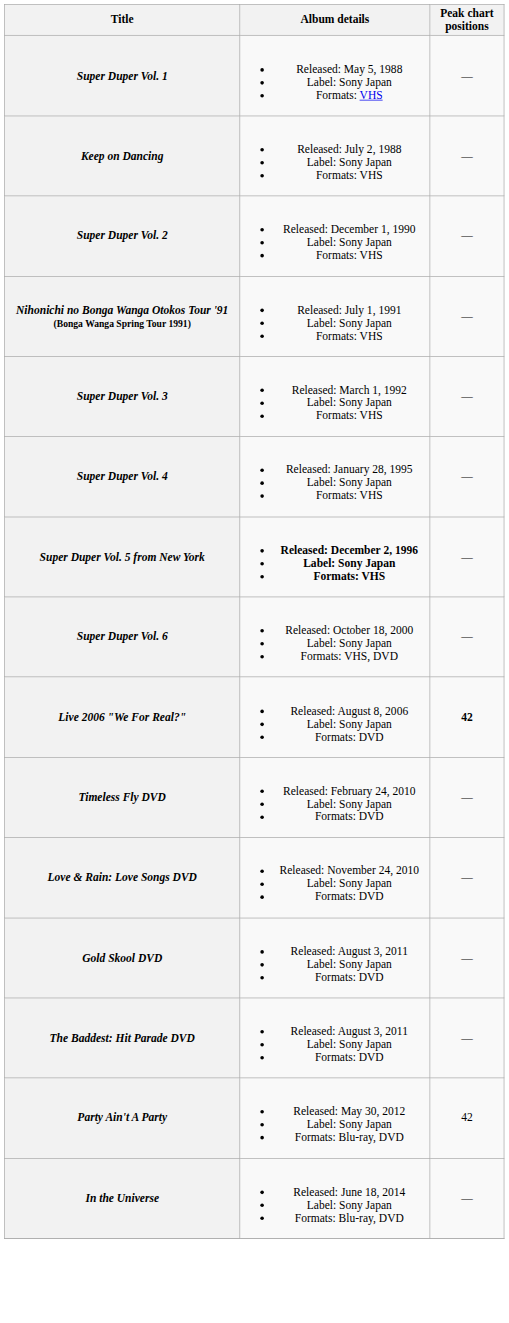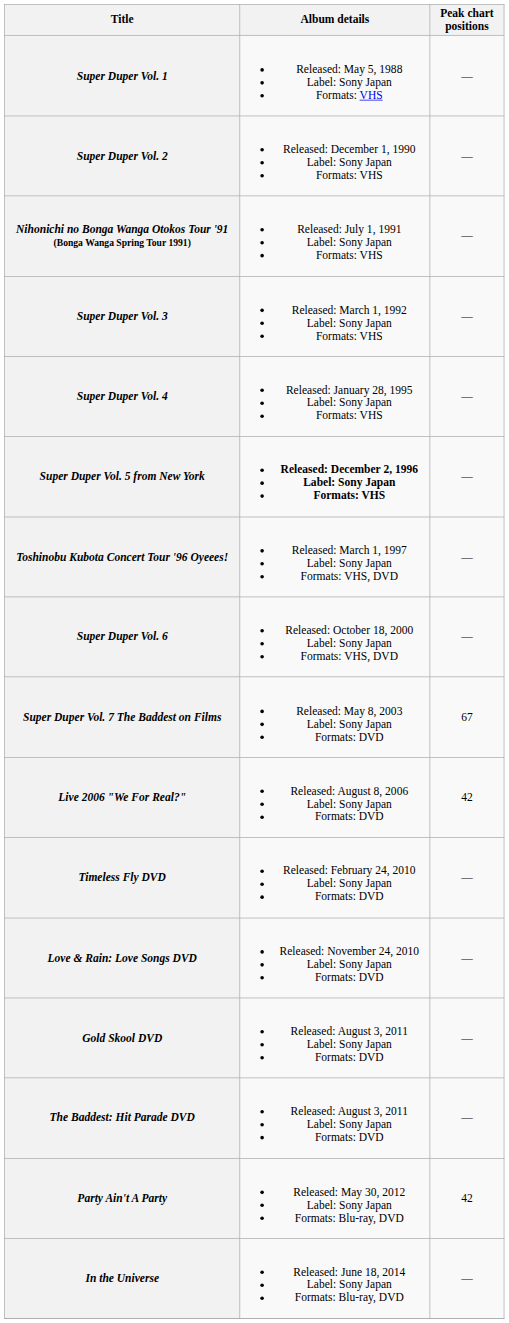- row: Keep on Dancing | Released: July 2, 1988 Label: Sony Japan Formats: VHS | —
+ row: Toshinobu Kubota Concert Tour '96 Oyeees! | Released: March 1, 1997 Label: Sony Japan Formats: VHS, DVD | —
+ row: Super Duper Vol. 7 The Baddest on Films | Released: May 8, 2003 Label: Sony Japan Formats: DVD | 67
Live 2006 "We For Real?" | Peak chart positions: bold -> normal
